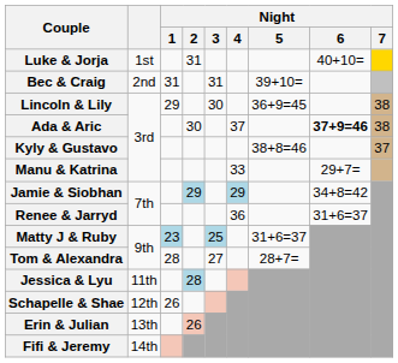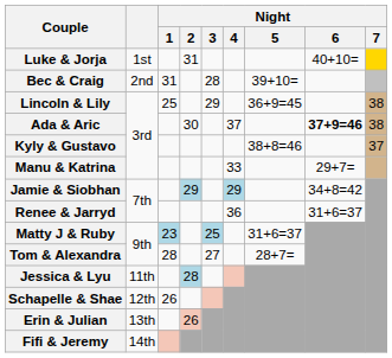Bec & Craig | Night / 3: 31 -> 28
Lincoln & Lily | Night / 1: 29 -> 25
Lincoln & Lily | Night / 3: 30 -> 29
